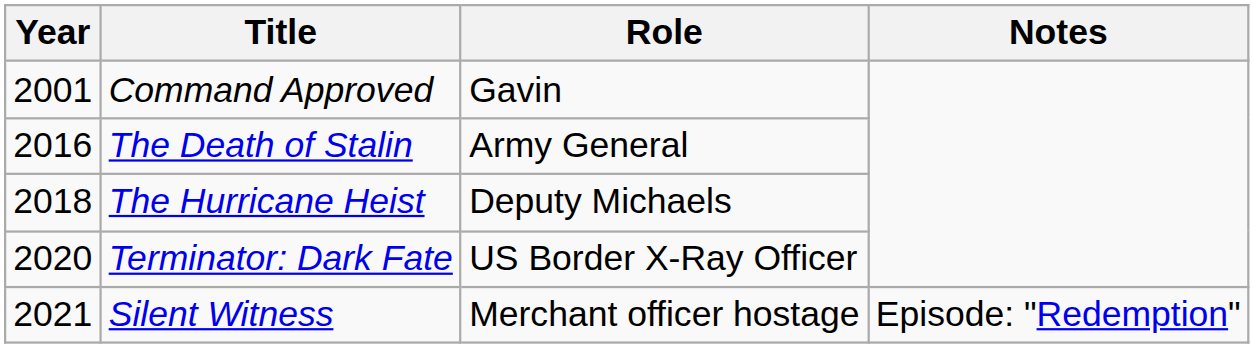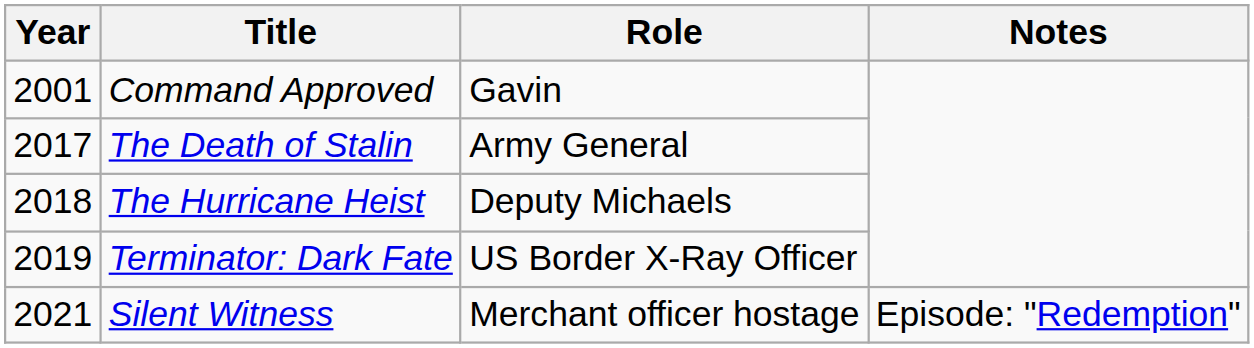The Death of Stalin | Year: 2016 -> 2017
Terminator: Dark Fate | Year: 2020 -> 2019
